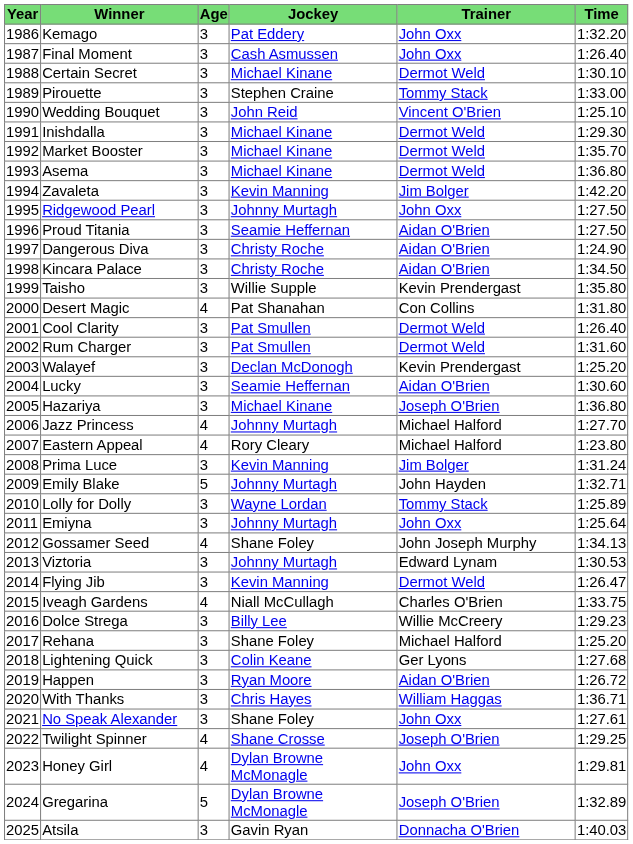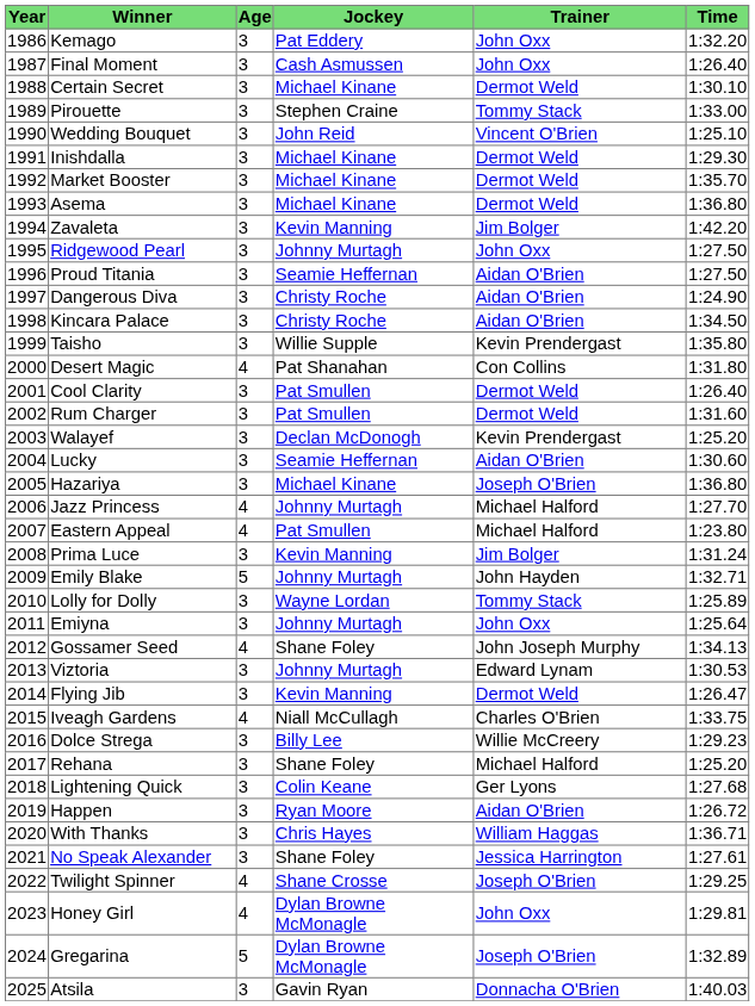Eastern Appeal | Jockey: Rory Cleary -> Pat Smullen
No Speak Alexander | Trainer: John Oxx -> Jessica Harrington
